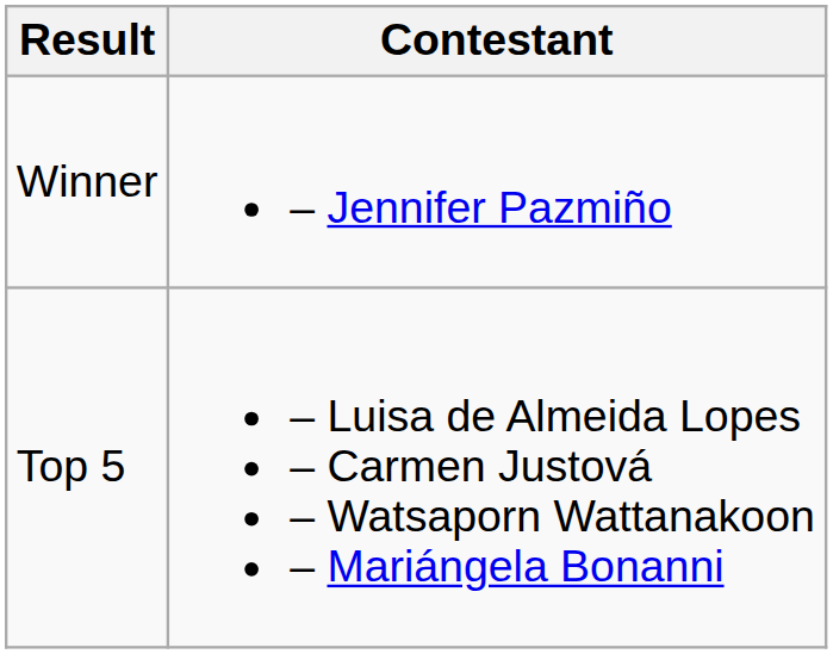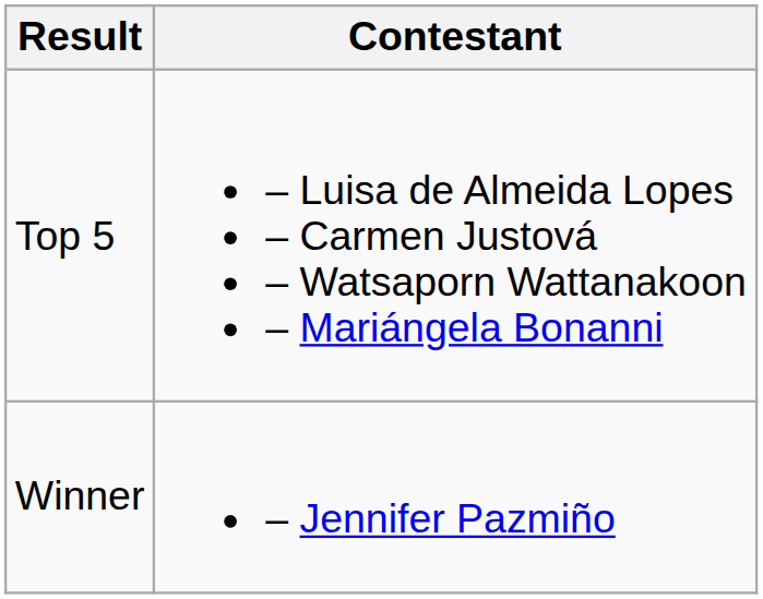rows swapped: Winner <-> Top 5
